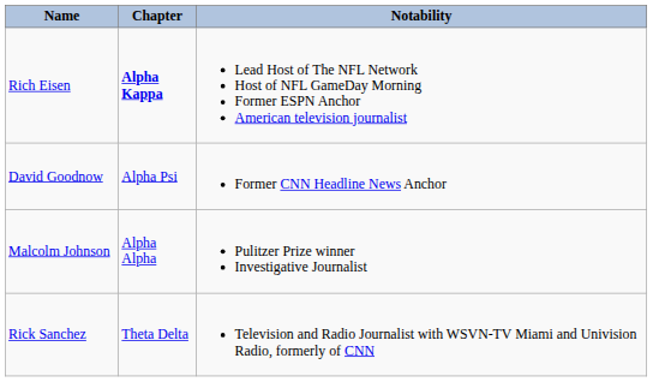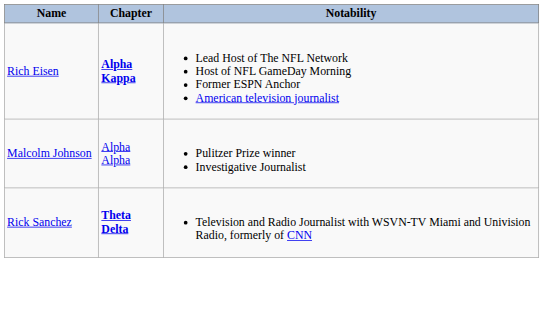- row: David Goodnow | Alpha Psi | Former CNN Headline News Anchor
Rick Sanchez | Chapter: normal -> bold
